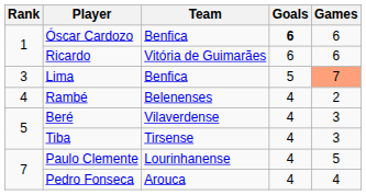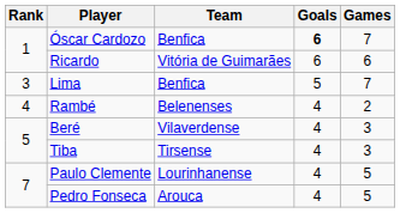Óscar Cardozo | Games: 6 -> 7
Lima | Games: lightsalmon background -> no background
Pedro Fonseca | Games: 4 -> 5
